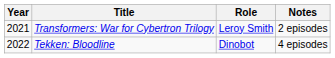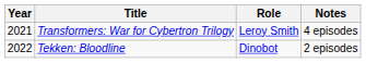Transformers: War for Cybertron Trilogy | Notes: 2 episodes -> 4 episodes
Tekken: Bloodline | Notes: 4 episodes -> 2 episodes
